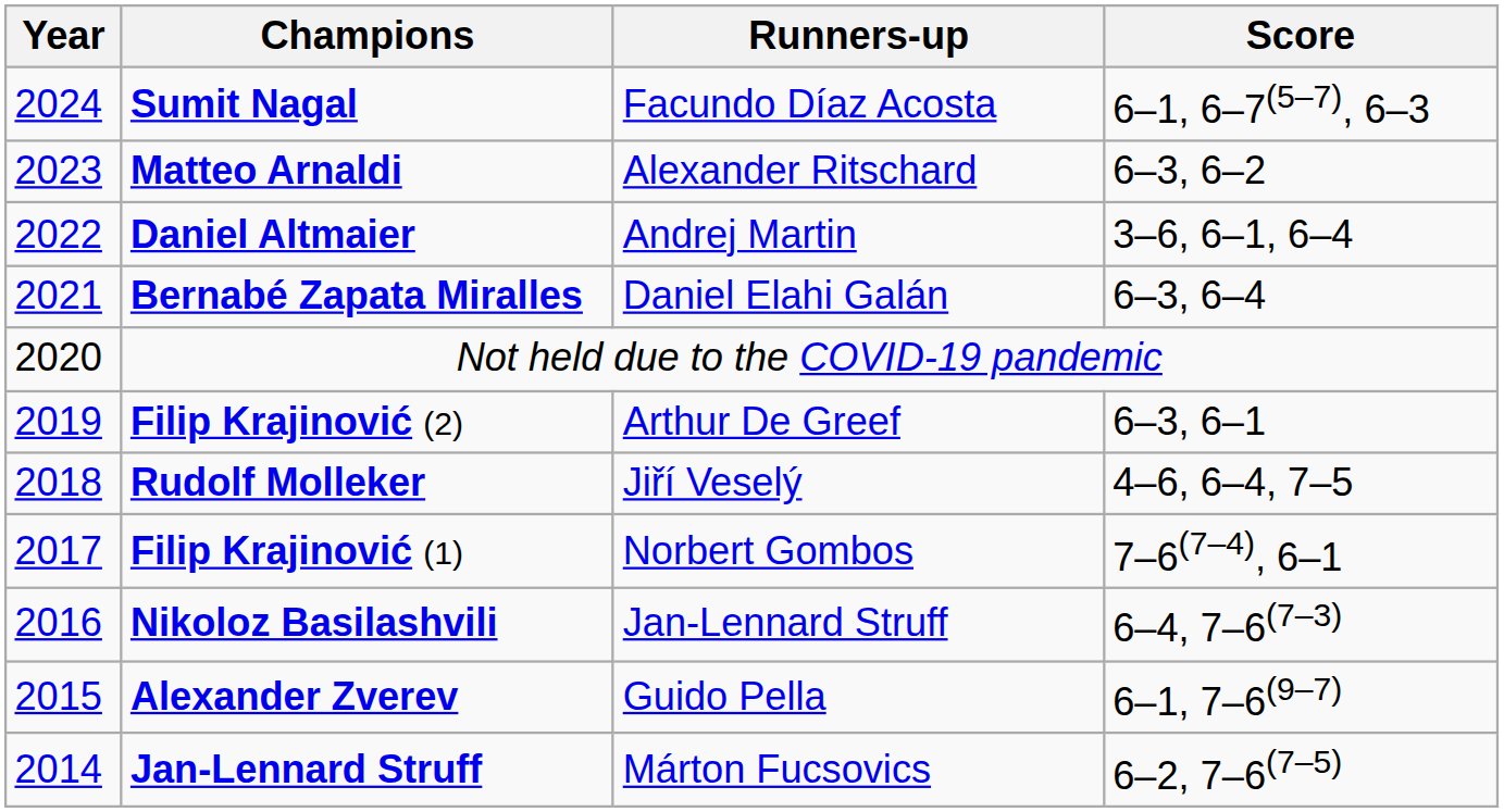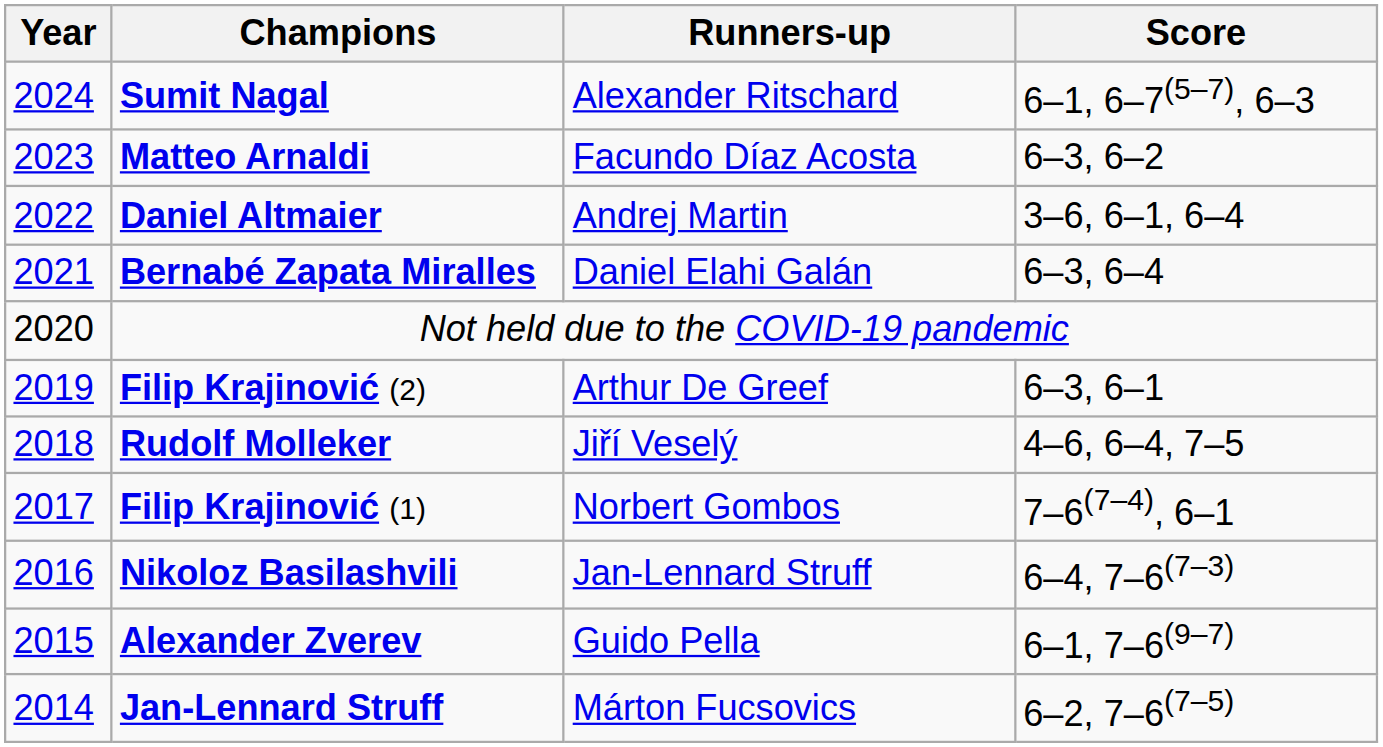Sumit Nagal | Runners-up: Facundo Díaz Acosta -> Alexander Ritschard
Matteo Arnaldi | Runners-up: Alexander Ritschard -> Facundo Díaz Acosta
